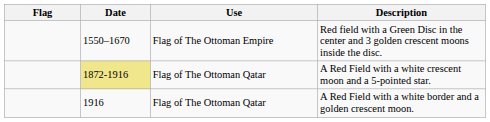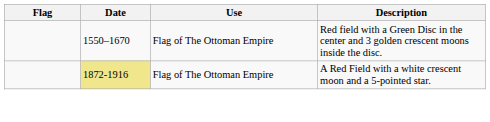A Red Field with a white crescent moon and a 5-pointed star. | Use: Flag of The Ottoman Qatar -> Flag of The Ottoman Empire
- row: 1916 | Flag of The Ottoman Qatar | A Red Field with a white border and a golden crescent moon.
